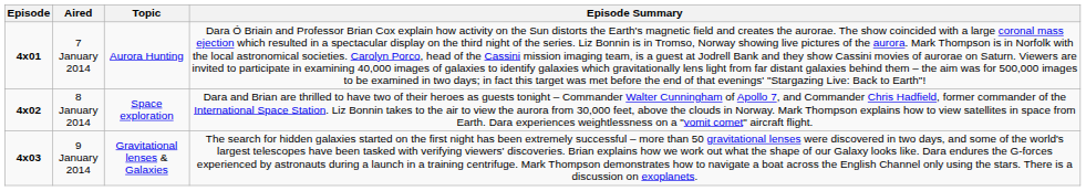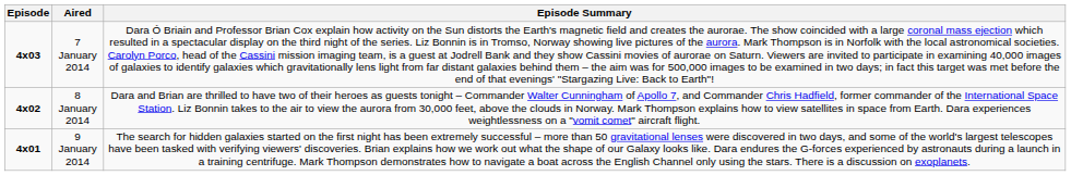- column: Topic | Aurora Hunting | Space exploration | Gravitational lenses & Galaxies
7 January 2014 | Episode: 4x01 -> 4x03
9 January 2014 | Episode: 4x03 -> 4x01
